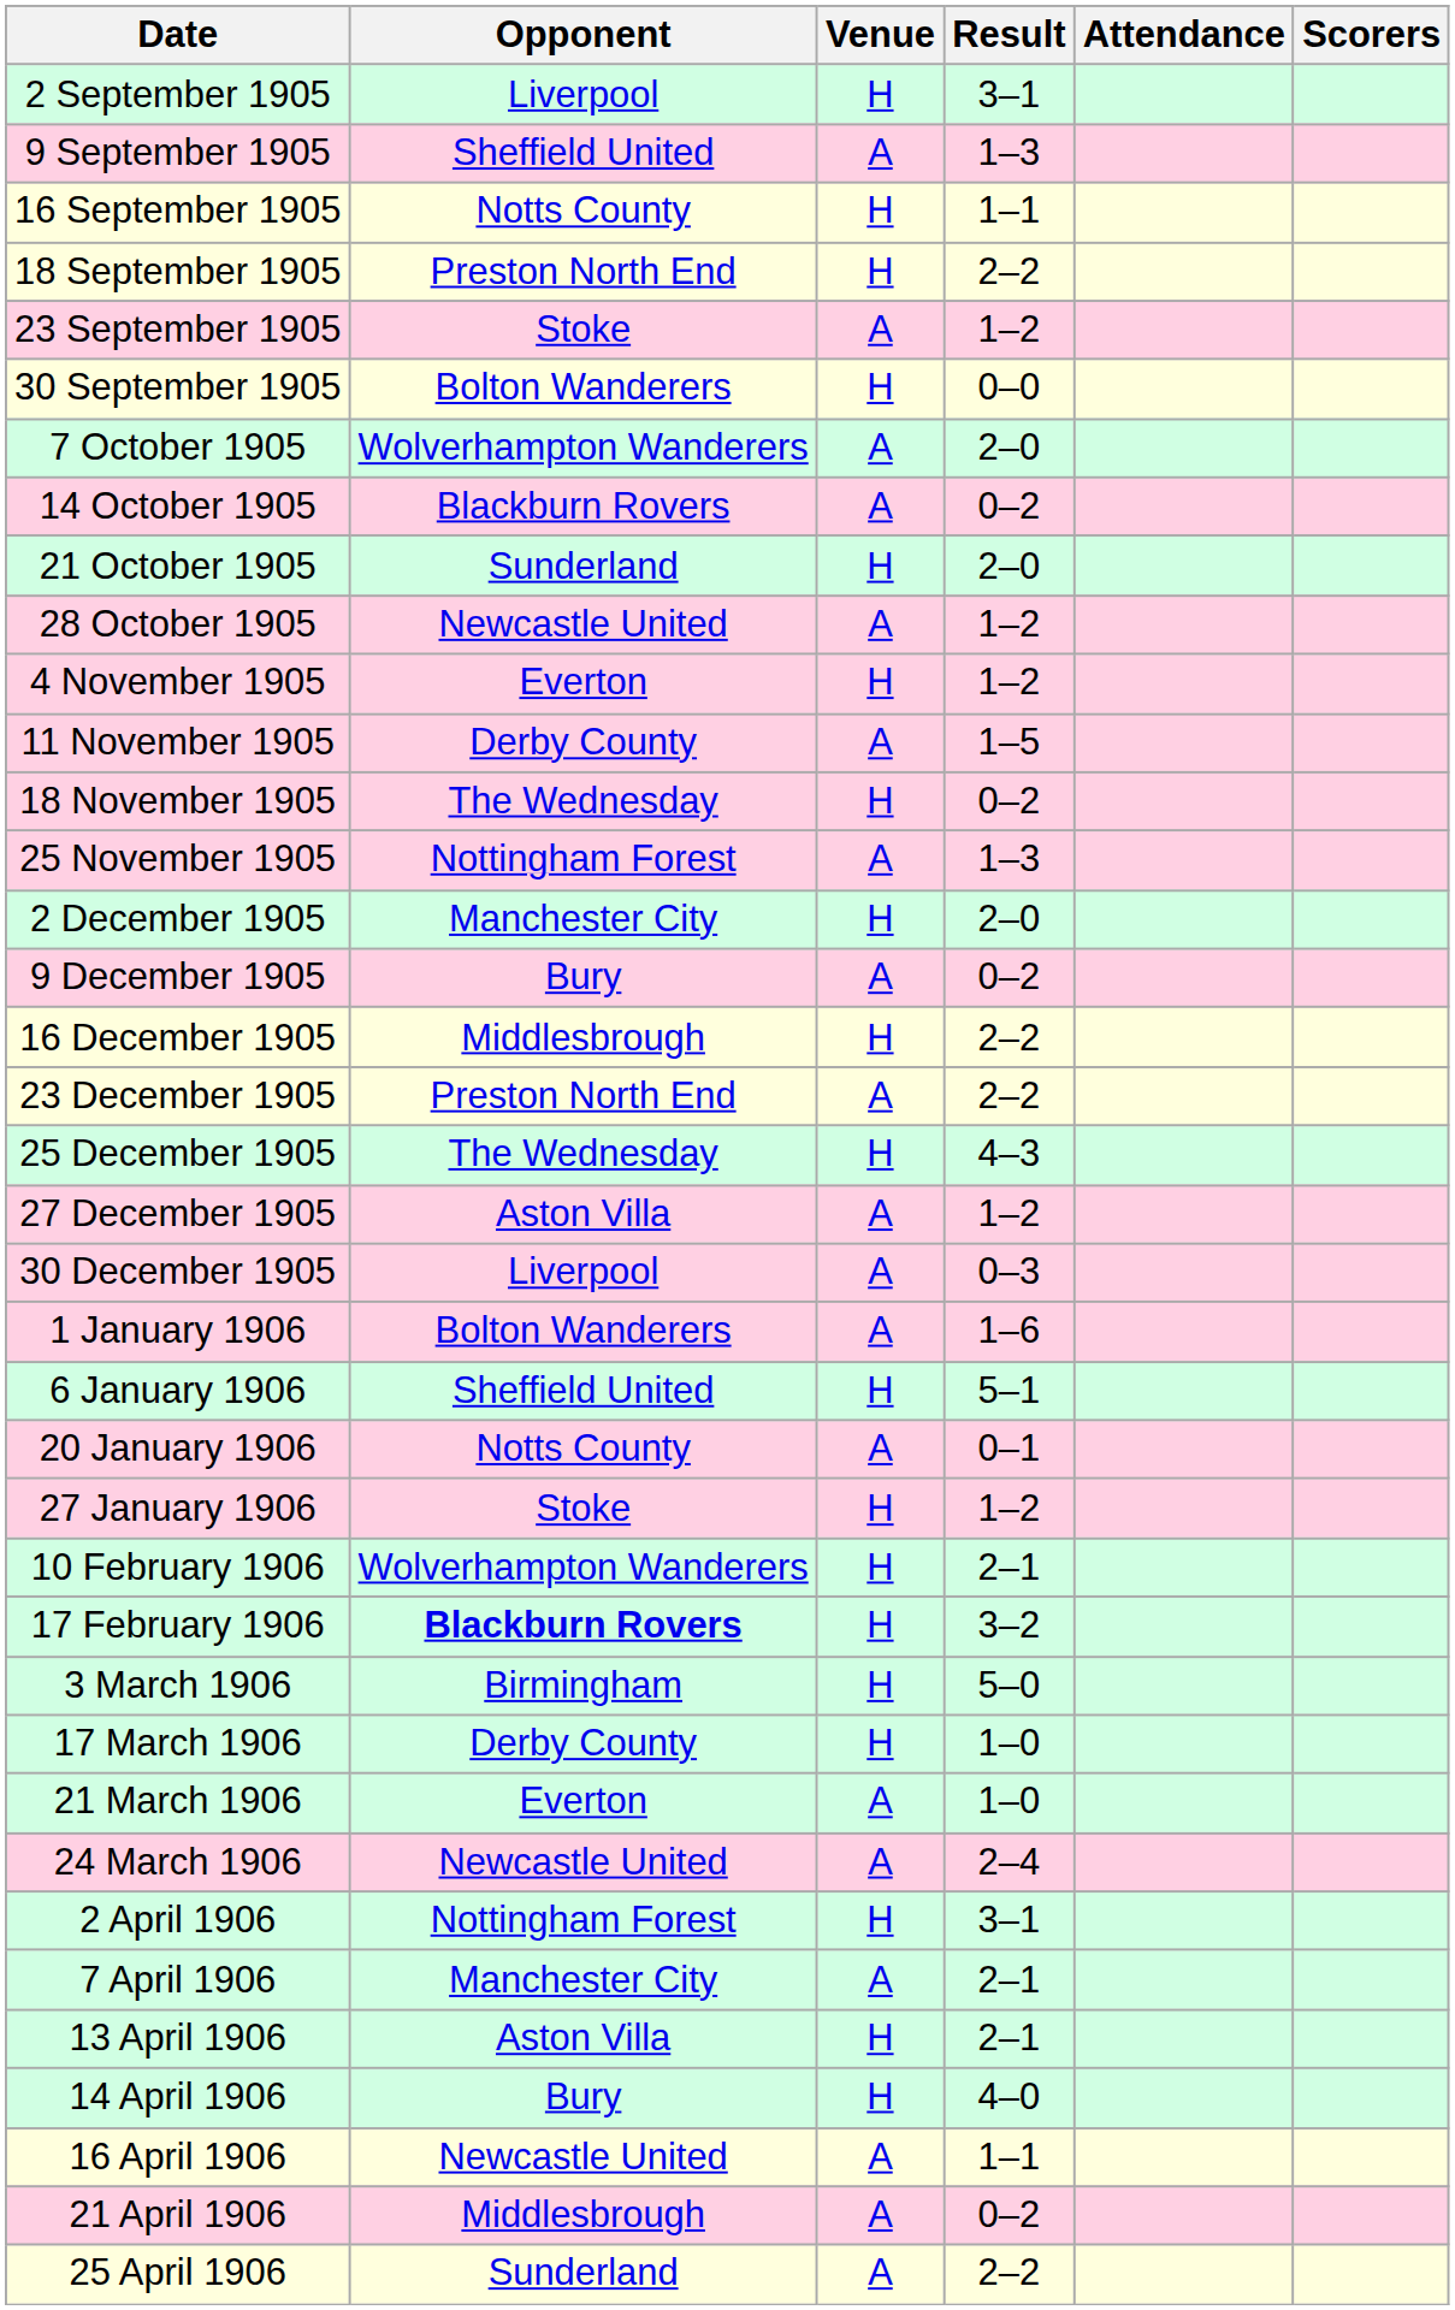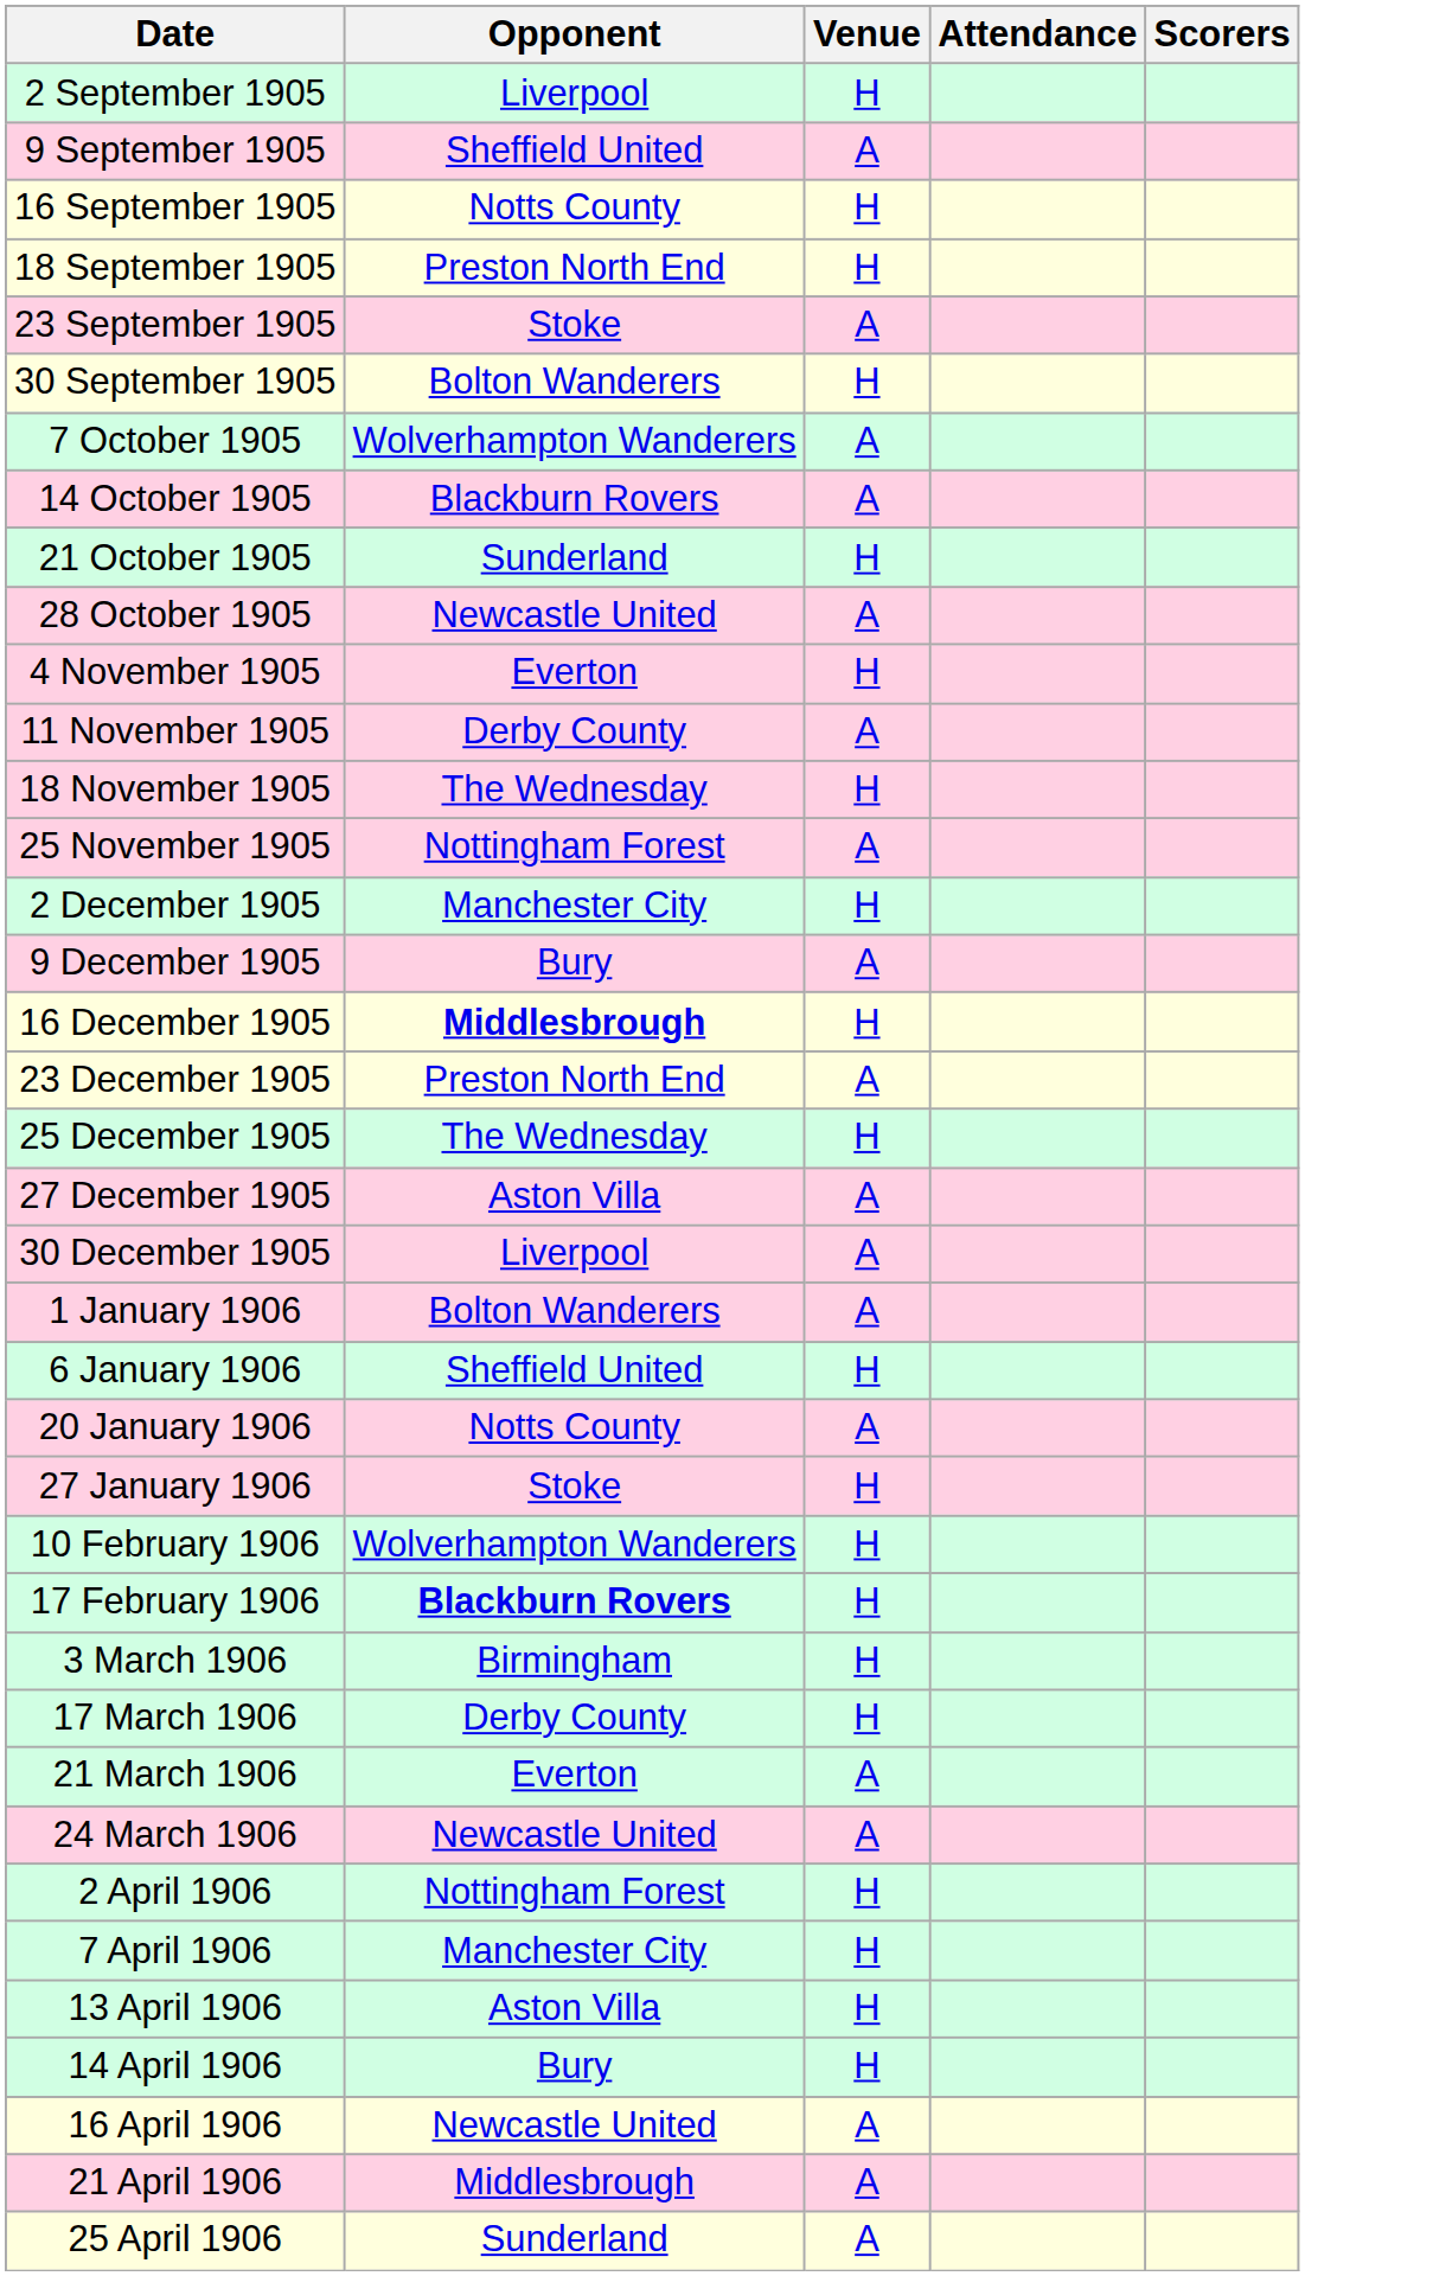- column: Result | 3–1 | 1–3 | 1–1 | 2–2 | 1–2 | 0–0 | 2–0 | 0–2 | 2–0 | 1–2 | 1–2 | 1–5 | 0–2 | 1–3 | 2–0 | 0–2 | 2–2 | 2–2 | 4–3 | 1–2 | 0–3 | 1–6 | 5–1 | 0–1 | 1–2 | 2–1 | 3–2 | 5–0 | 1–0 | 1–0 | 2–4 | 3–1 | 2–1 | 2–1 | 4–0 | 1–1 | 0–2 | 2–2
16 December 1905 | Opponent: normal -> bold
7 April 1906 | Venue: A -> H
